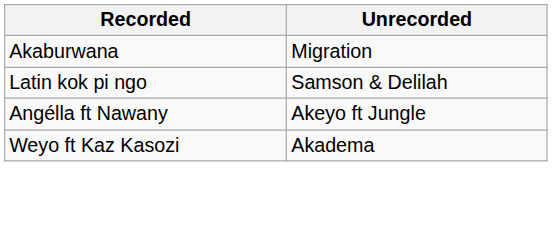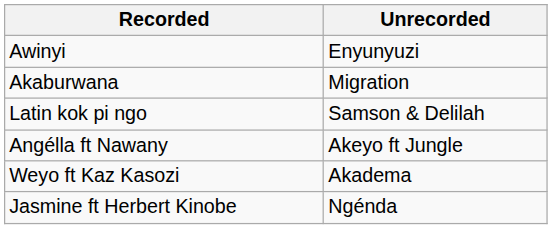+ row: Awinyi | Enyunyuzi
+ row: Jasmine ft Herbert Kinobe | Ngénda
